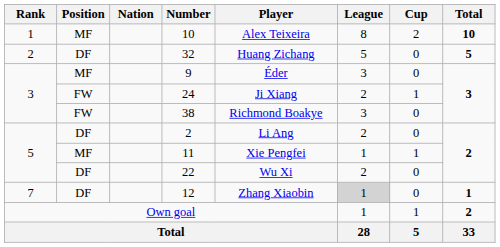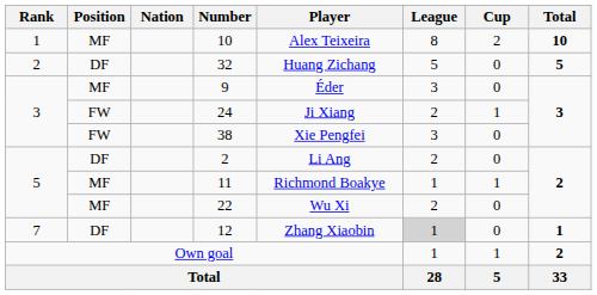38 | Player: Richmond Boakye -> Xie Pengfei
11 | Player: Xie Pengfei -> Richmond Boakye
22 | Position: DF -> MF
